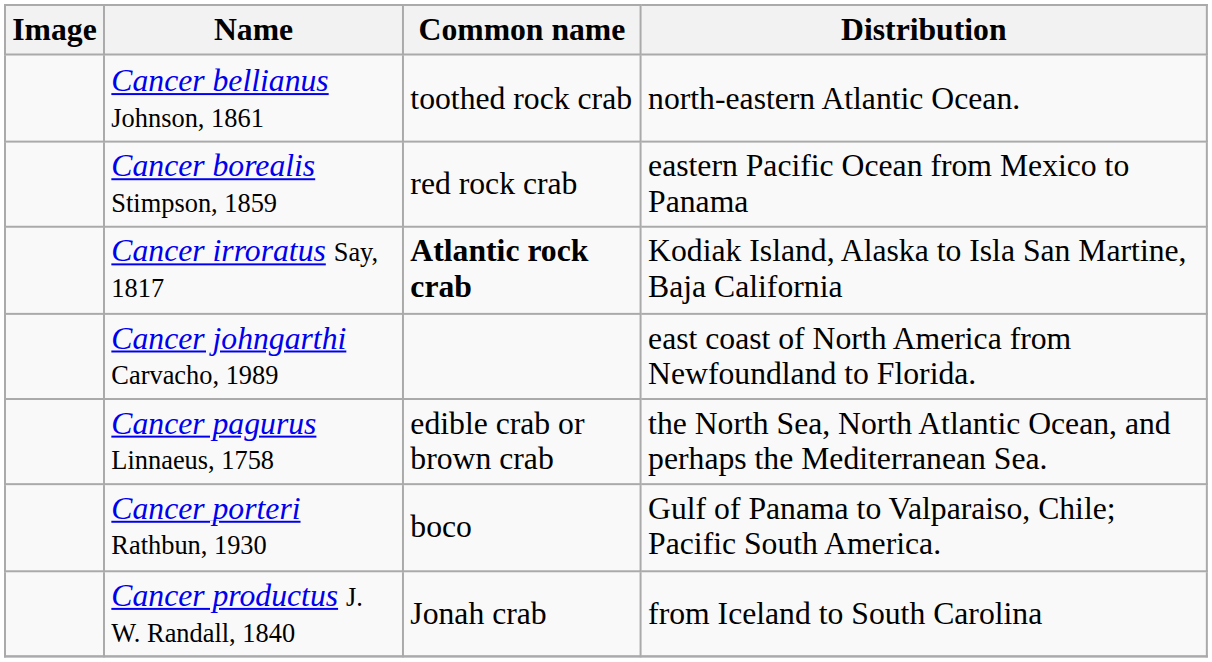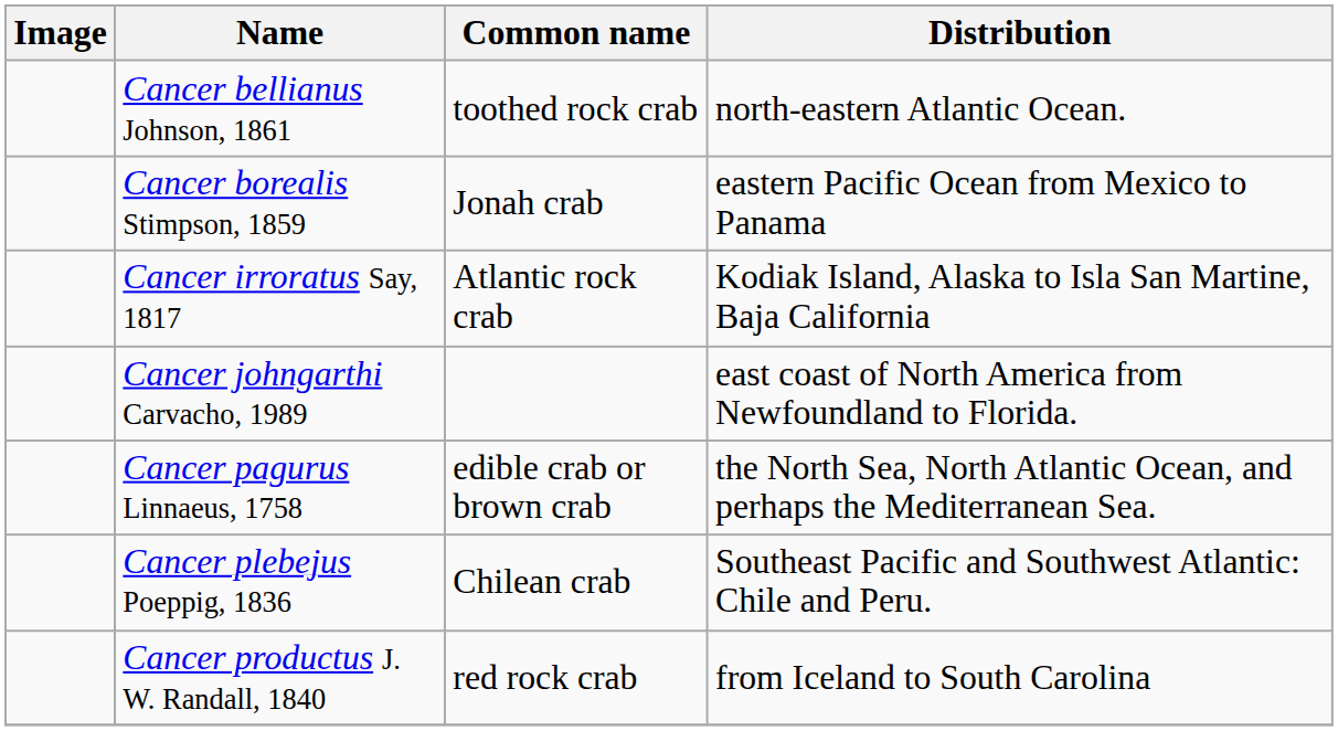Cancer borealis Stimpson, 1859 | Common name: red rock crab -> Jonah crab
Cancer irroratus Say, 1817 | Common name: bold -> normal
+ row: Cancer plebejus Poeppig, 1836 | Chilean crab | Southeast Pacific and Southwest Atlantic: Chile and Peru.
- row: Cancer porteri Rathbun, 1930 | boco | Gulf of Panama to Valparaiso, Chile; Pacific South America.
Cancer productus J. W. Randall, 1840 | Common name: Jonah crab -> red rock crab
